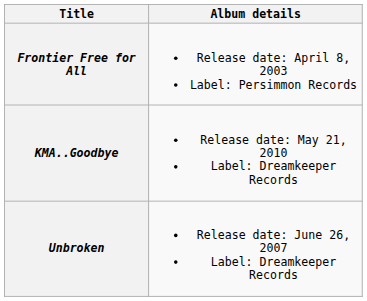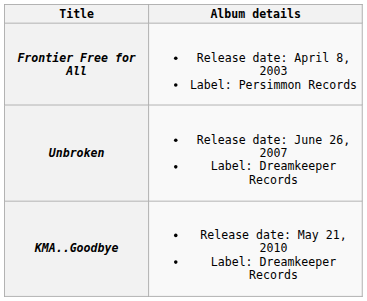rows swapped: Unbroken <-> KMA..Goodbye
